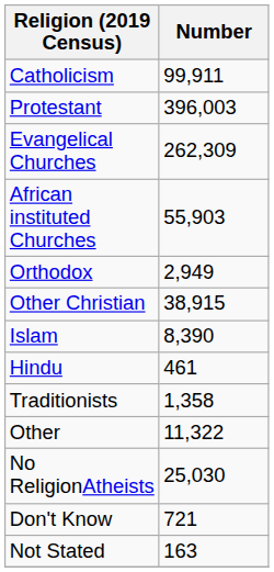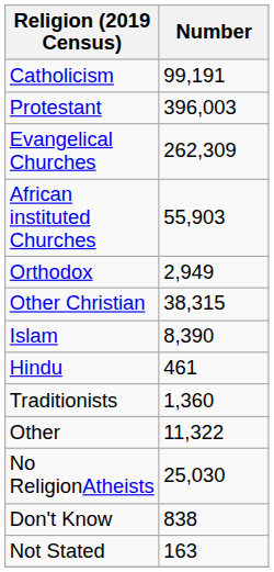Catholicism | Number: 99,911 -> 99,191
Other Christian | Number: 38,915 -> 38,315
Traditionists | Number: 1,358 -> 1,360
Don't Know | Number: 721 -> 838
